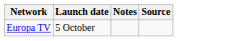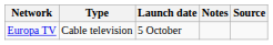+ column: Type | Cable television
